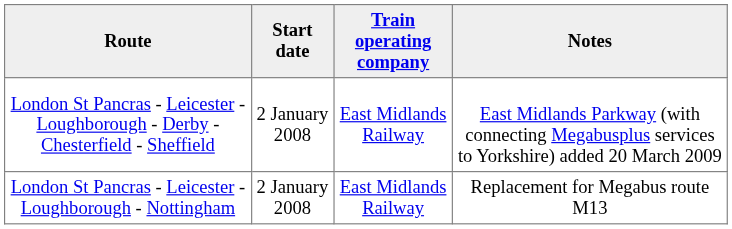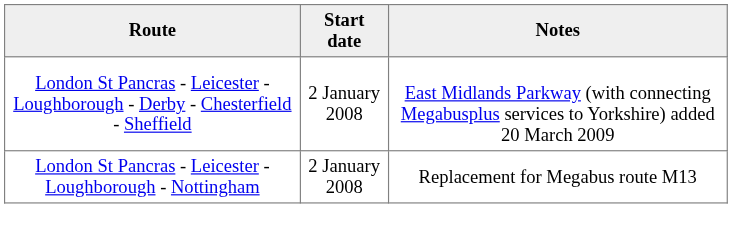- column: Train operating company | East Midlands Railway | East Midlands Railway
